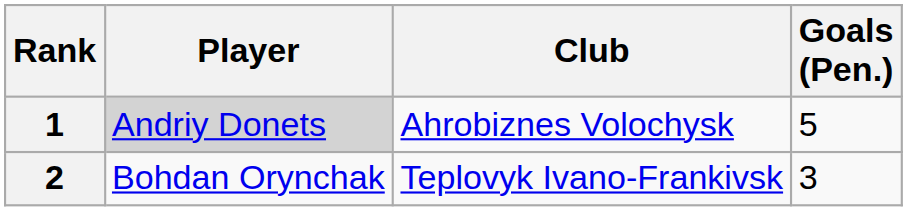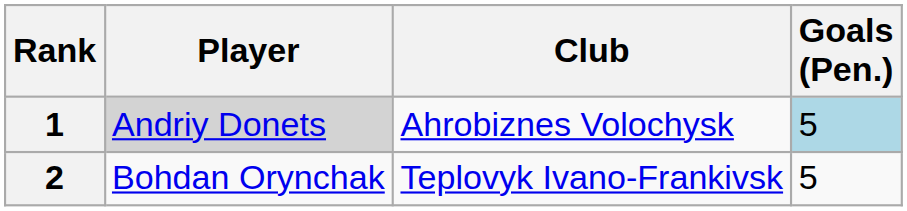1 | Goals (Pen.): no background -> lightblue background
2 | Goals (Pen.): 3 -> 5
